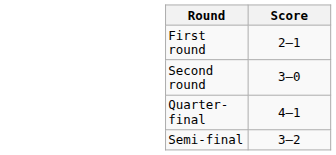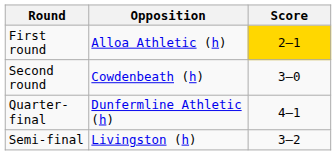+ column: Opposition | Alloa Athletic (h) | Cowdenbeath (h) | Dunfermline Athletic (h) | Livingston (h)
First round | Score: no background -> gold background
